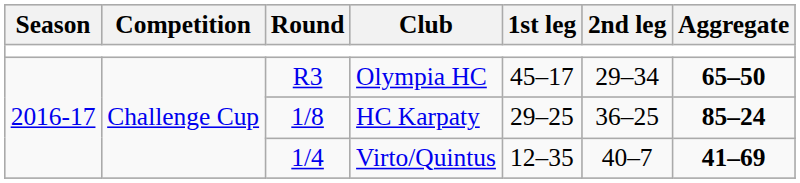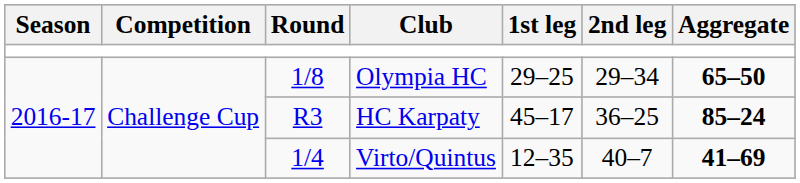Olympia HC | Round: R3 -> 1/8
Olympia HC | 1st leg: 45–17 -> 29–25
HC Karpaty | Round: 1/8 -> R3
HC Karpaty | 1st leg: 29–25 -> 45–17
